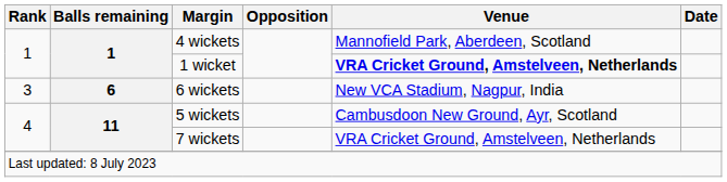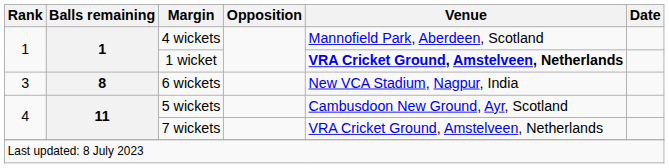6 wickets | Balls remaining: 6 -> 8
